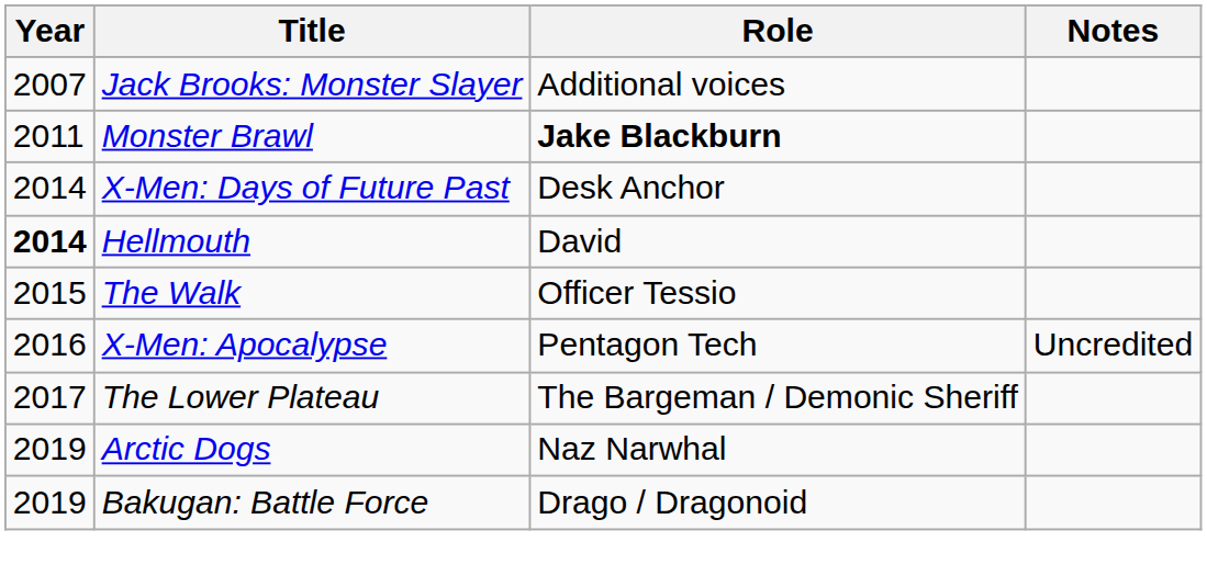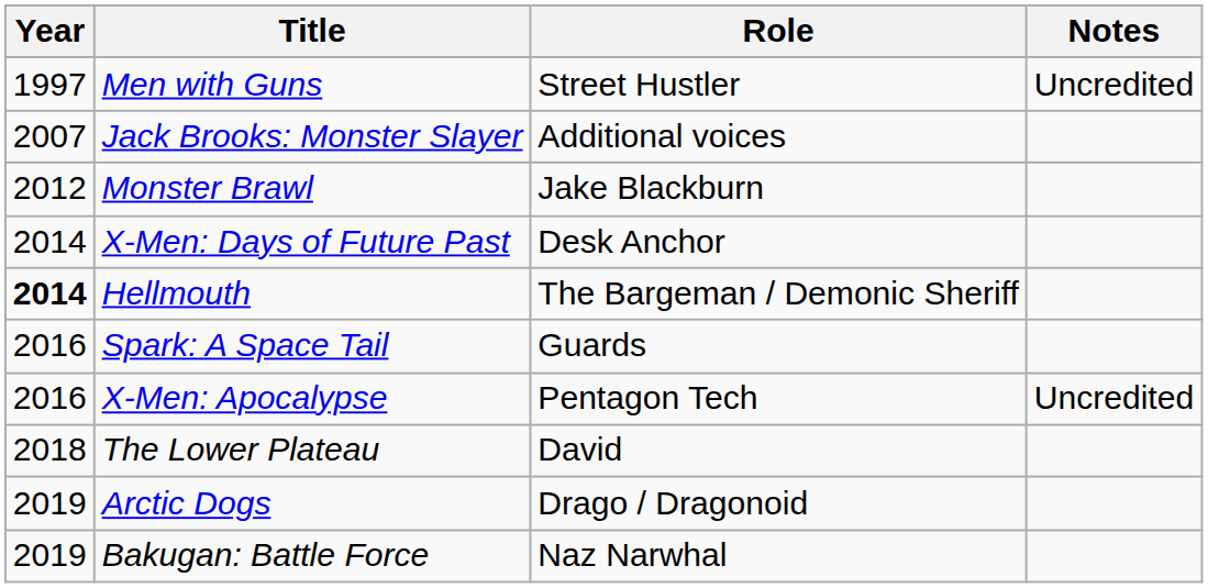+ row: 1997 | Men with Guns | Street Hustler | Uncredited
Monster Brawl | Year: 2011 -> 2012
Monster Brawl | Role: bold -> normal
Hellmouth | Role: David -> The Bargeman / Demonic Sheriff
- row: 2015 | The Walk | Officer Tessio
+ row: 2016 | Spark: A Space Tail | Guards
The Lower Plateau | Year: 2017 -> 2018
The Lower Plateau | Role: The Bargeman / Demonic Sheriff -> David
Arctic Dogs | Role: Naz Narwhal -> Drago / Dragonoid
Bakugan: Battle Force | Role: Drago / Dragonoid -> Naz Narwhal
